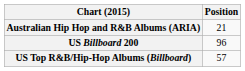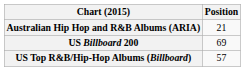US Billboard 200 | Position: 96 -> 69
